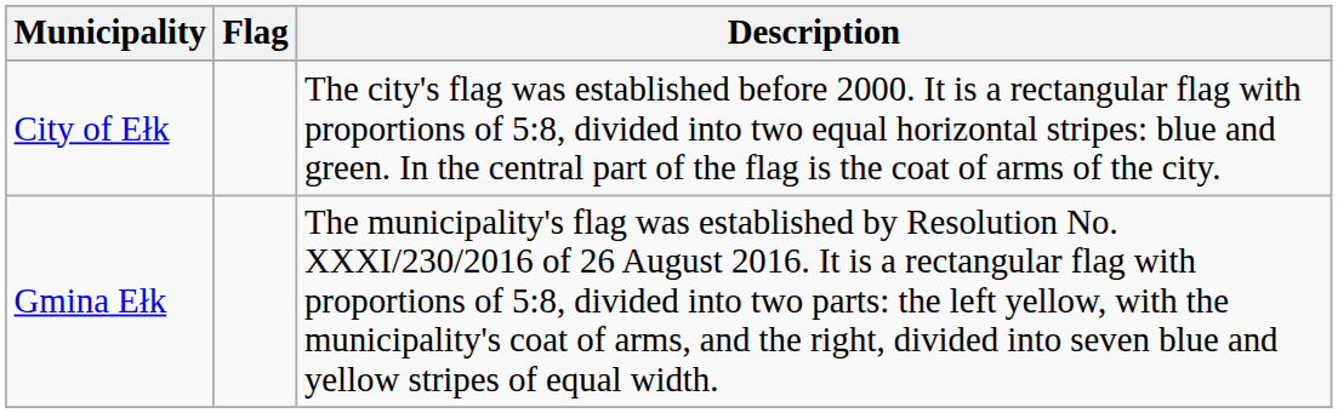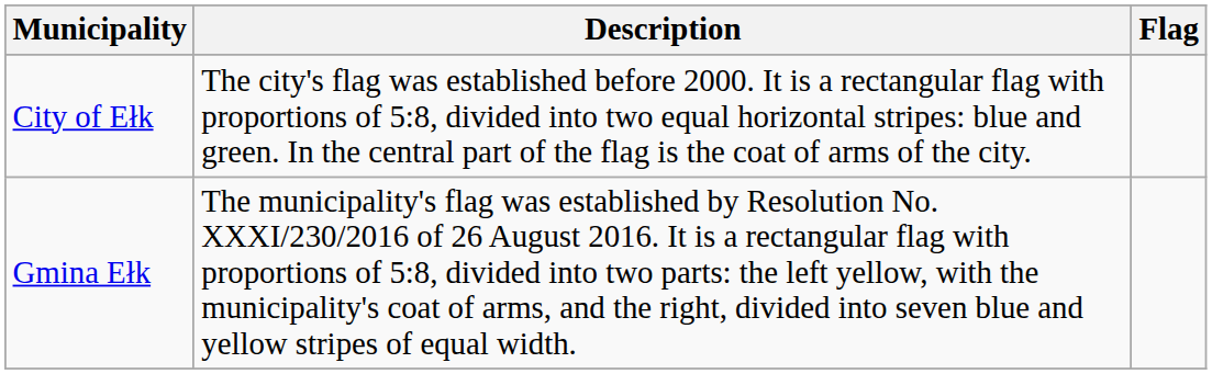columns swapped: Flag <-> Description
